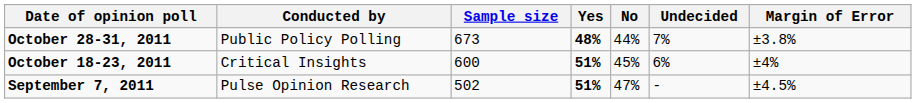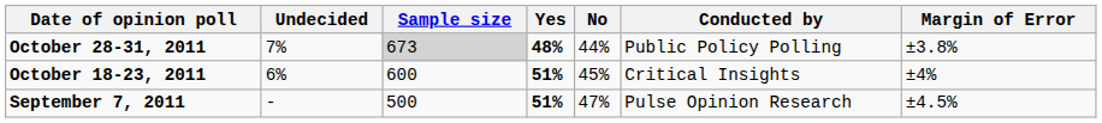columns swapped: Conducted by <-> Undecided
October 28-31, 2011 | Sample size: no background -> lightgrey background
September 7, 2011 | Sample size: 502 -> 500
